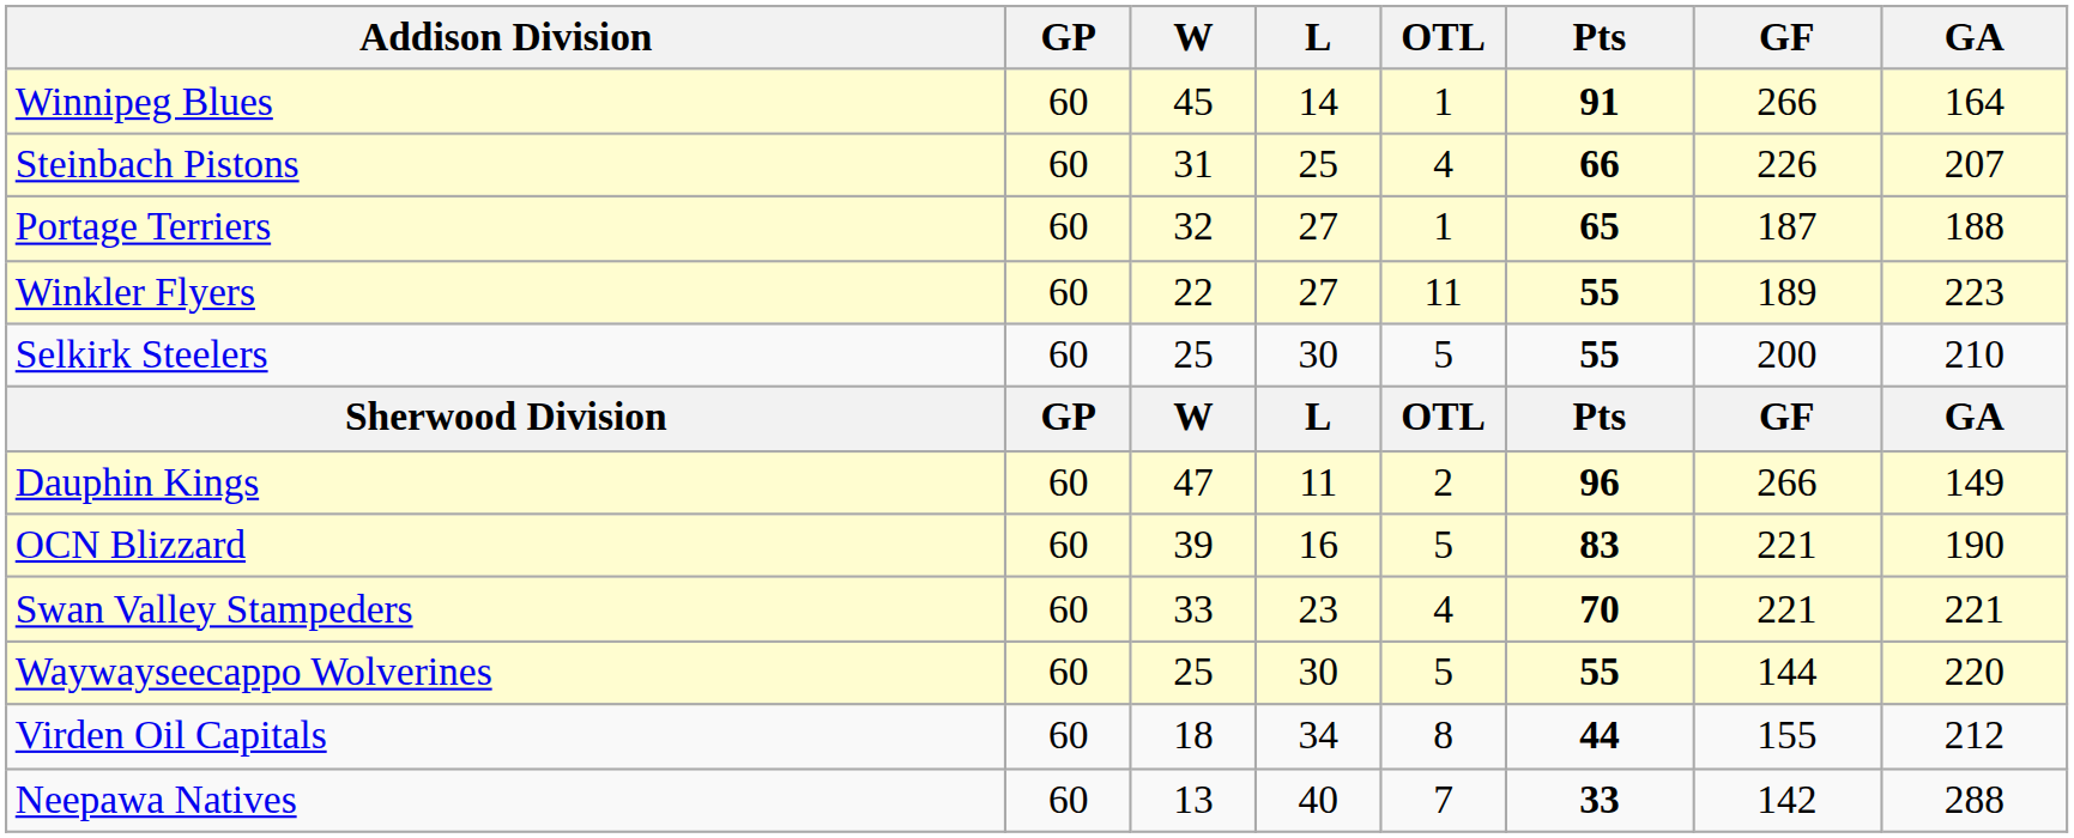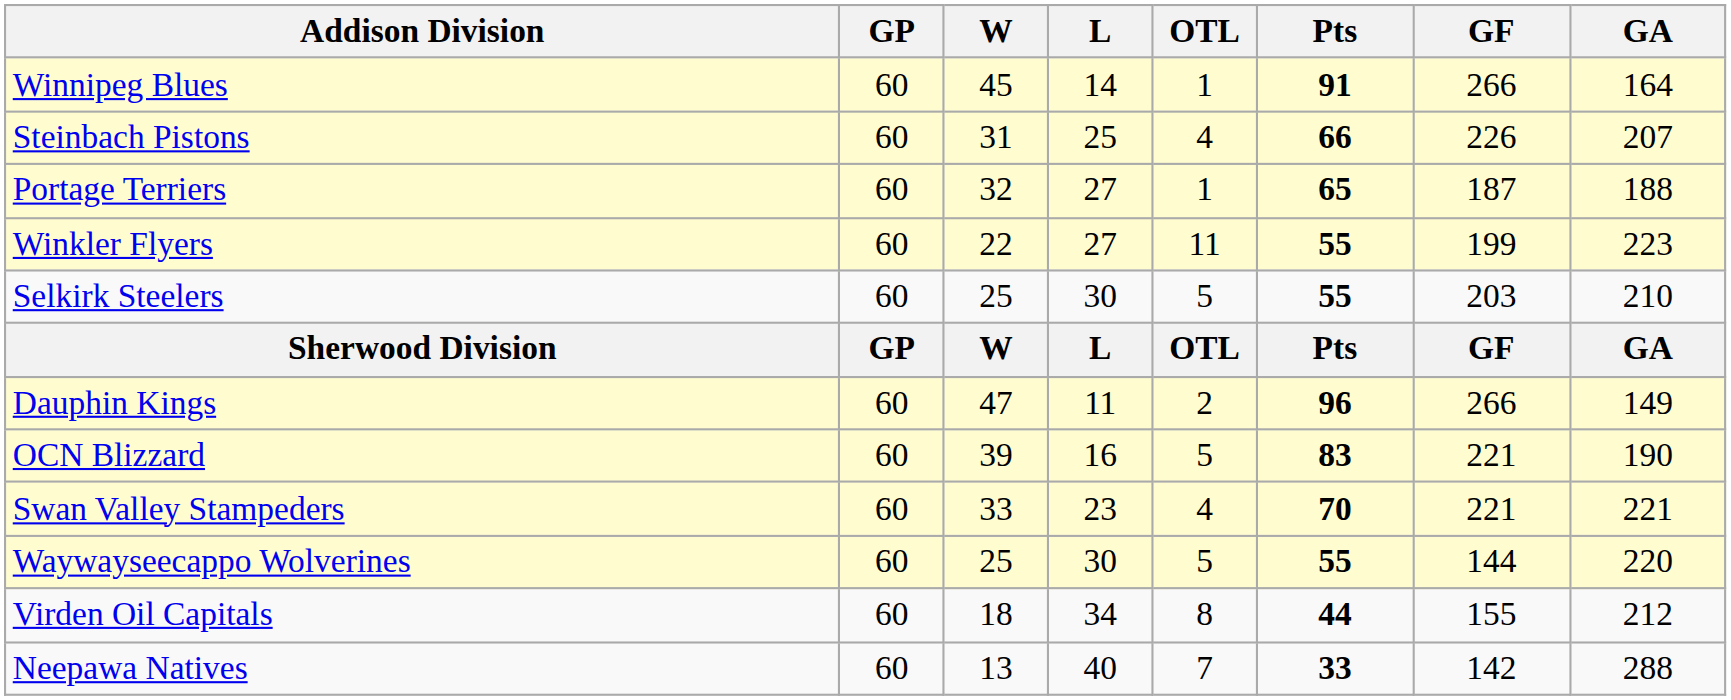Winkler Flyers | GF: 189 -> 199
Selkirk Steelers | GF: 200 -> 203
